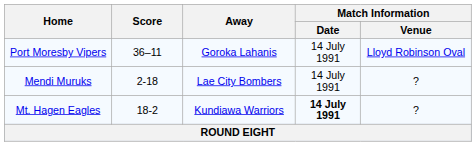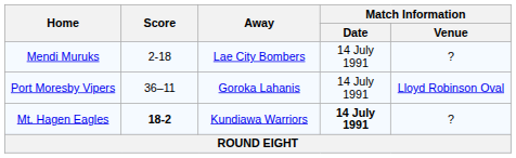rows swapped: Mendi Muruks <-> Port Moresby Vipers
Mt. Hagen Eagles | Score: normal -> bold
